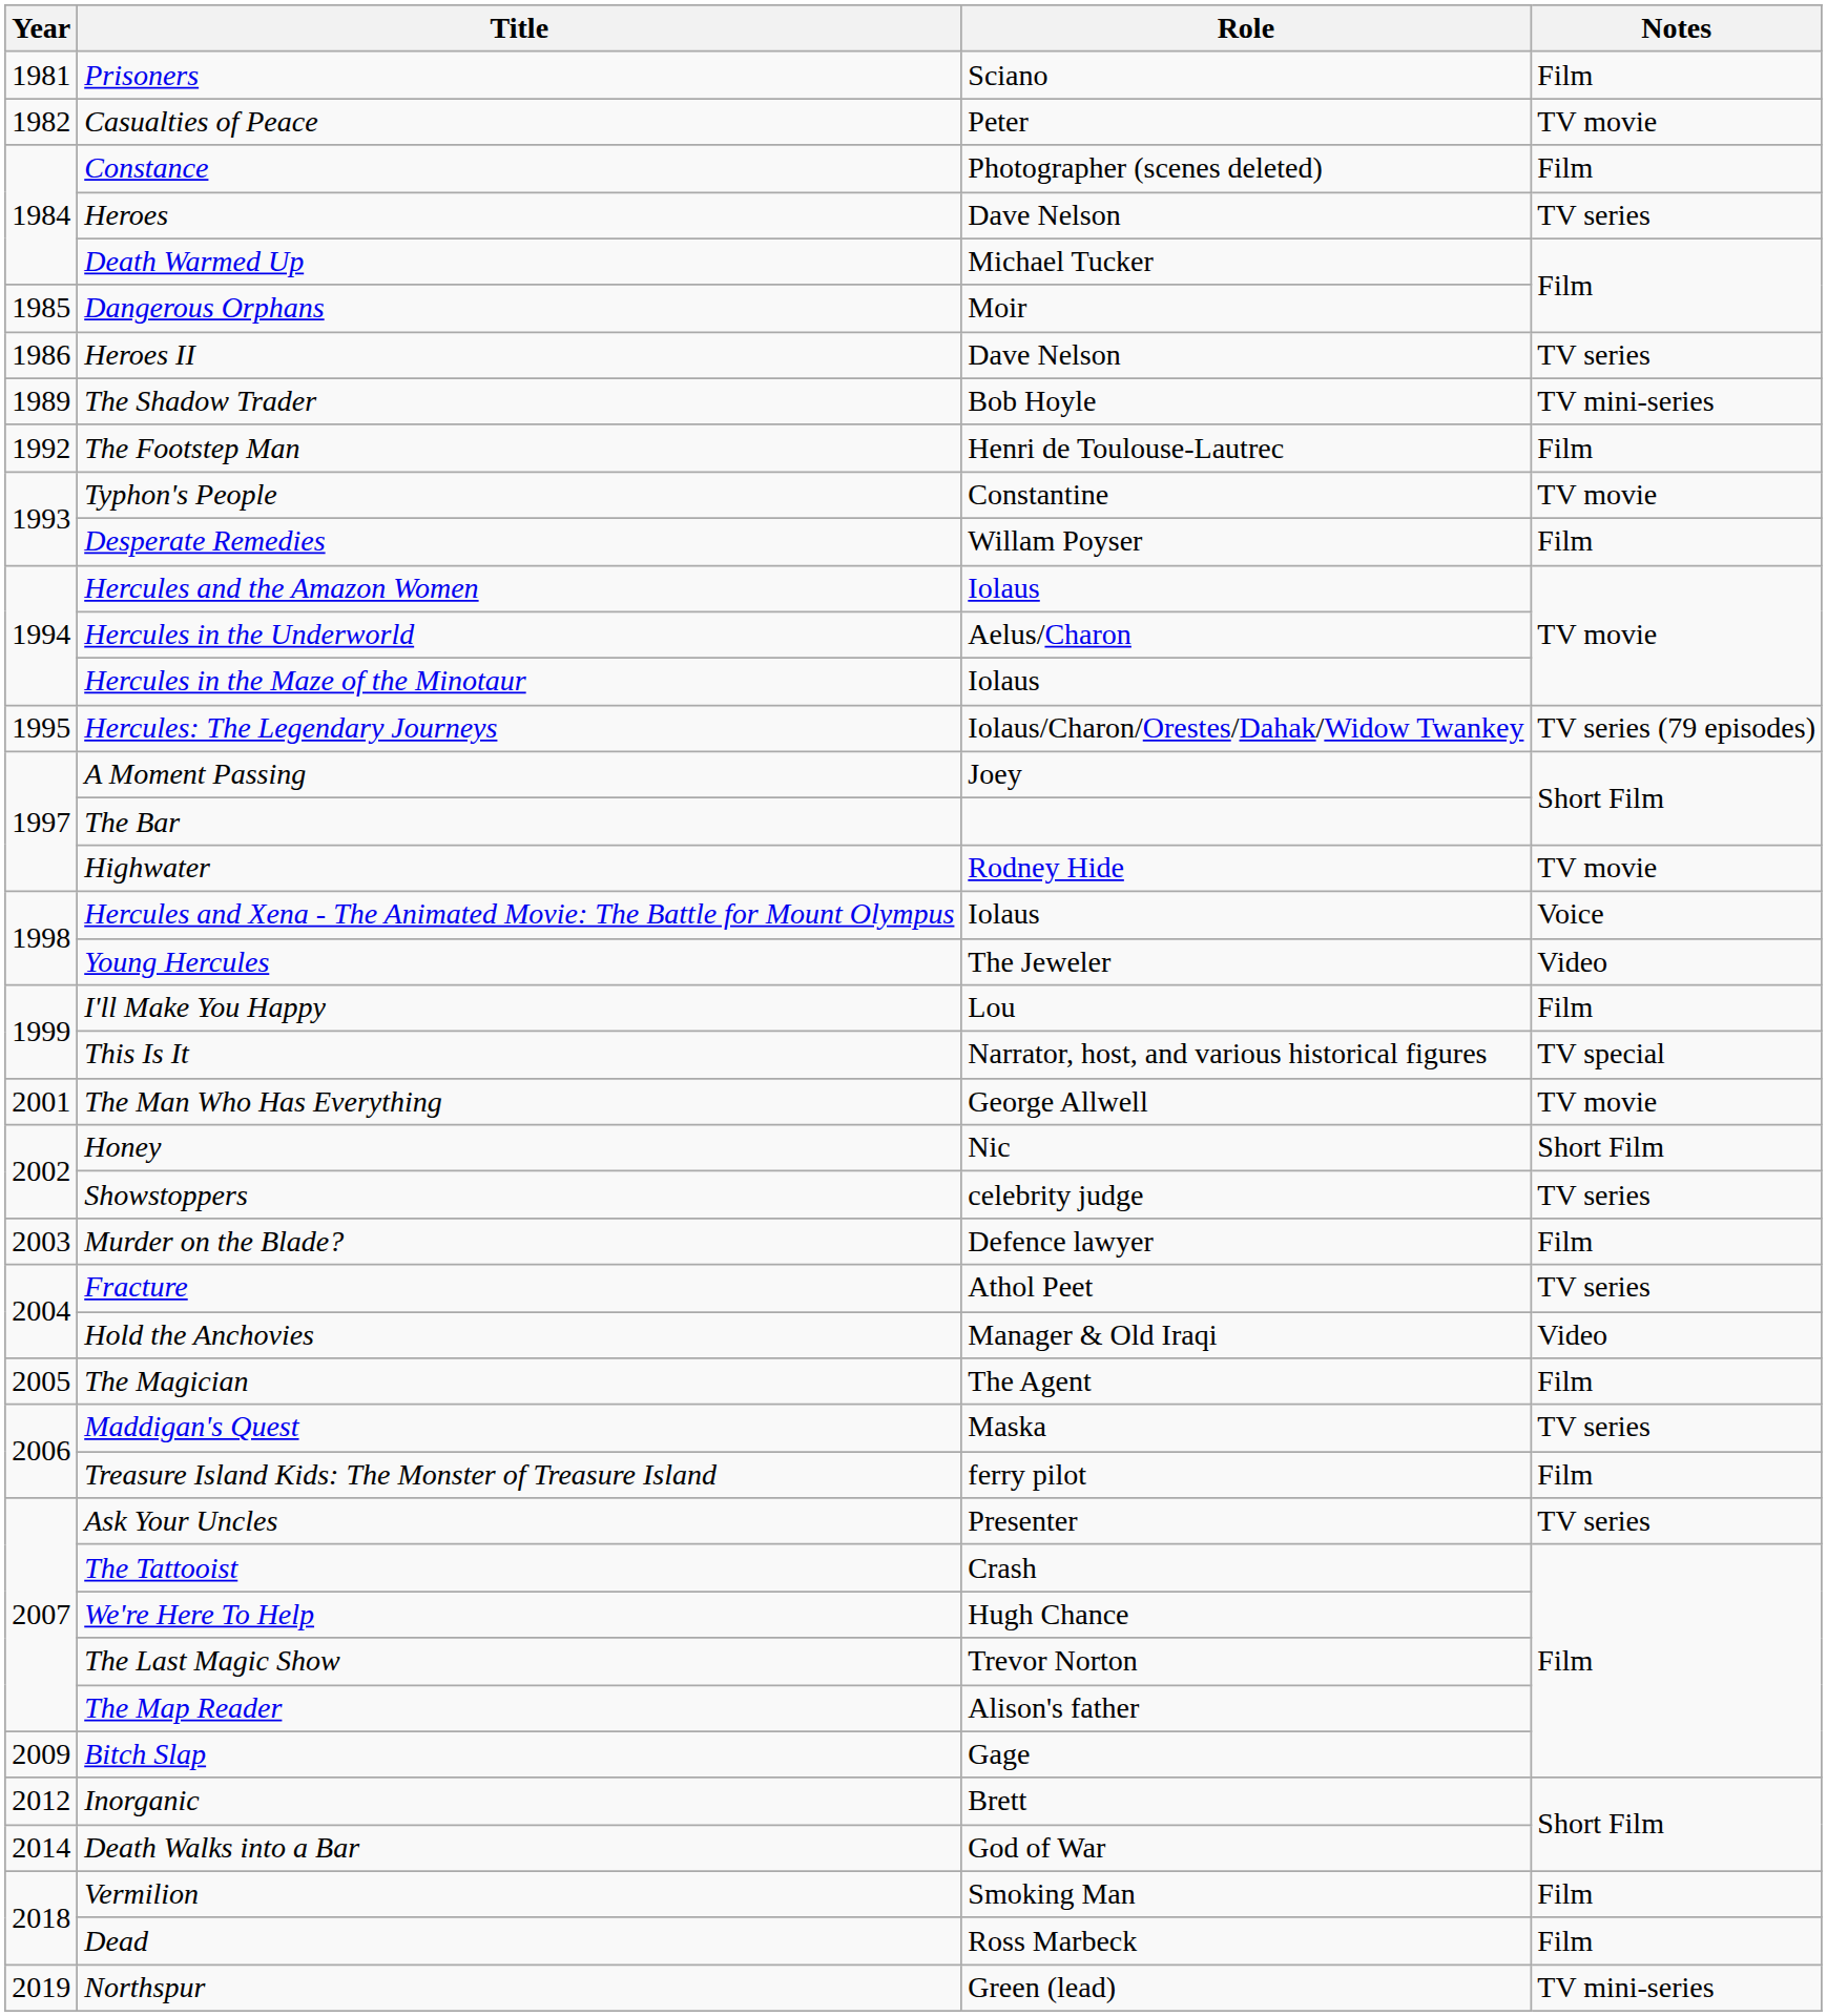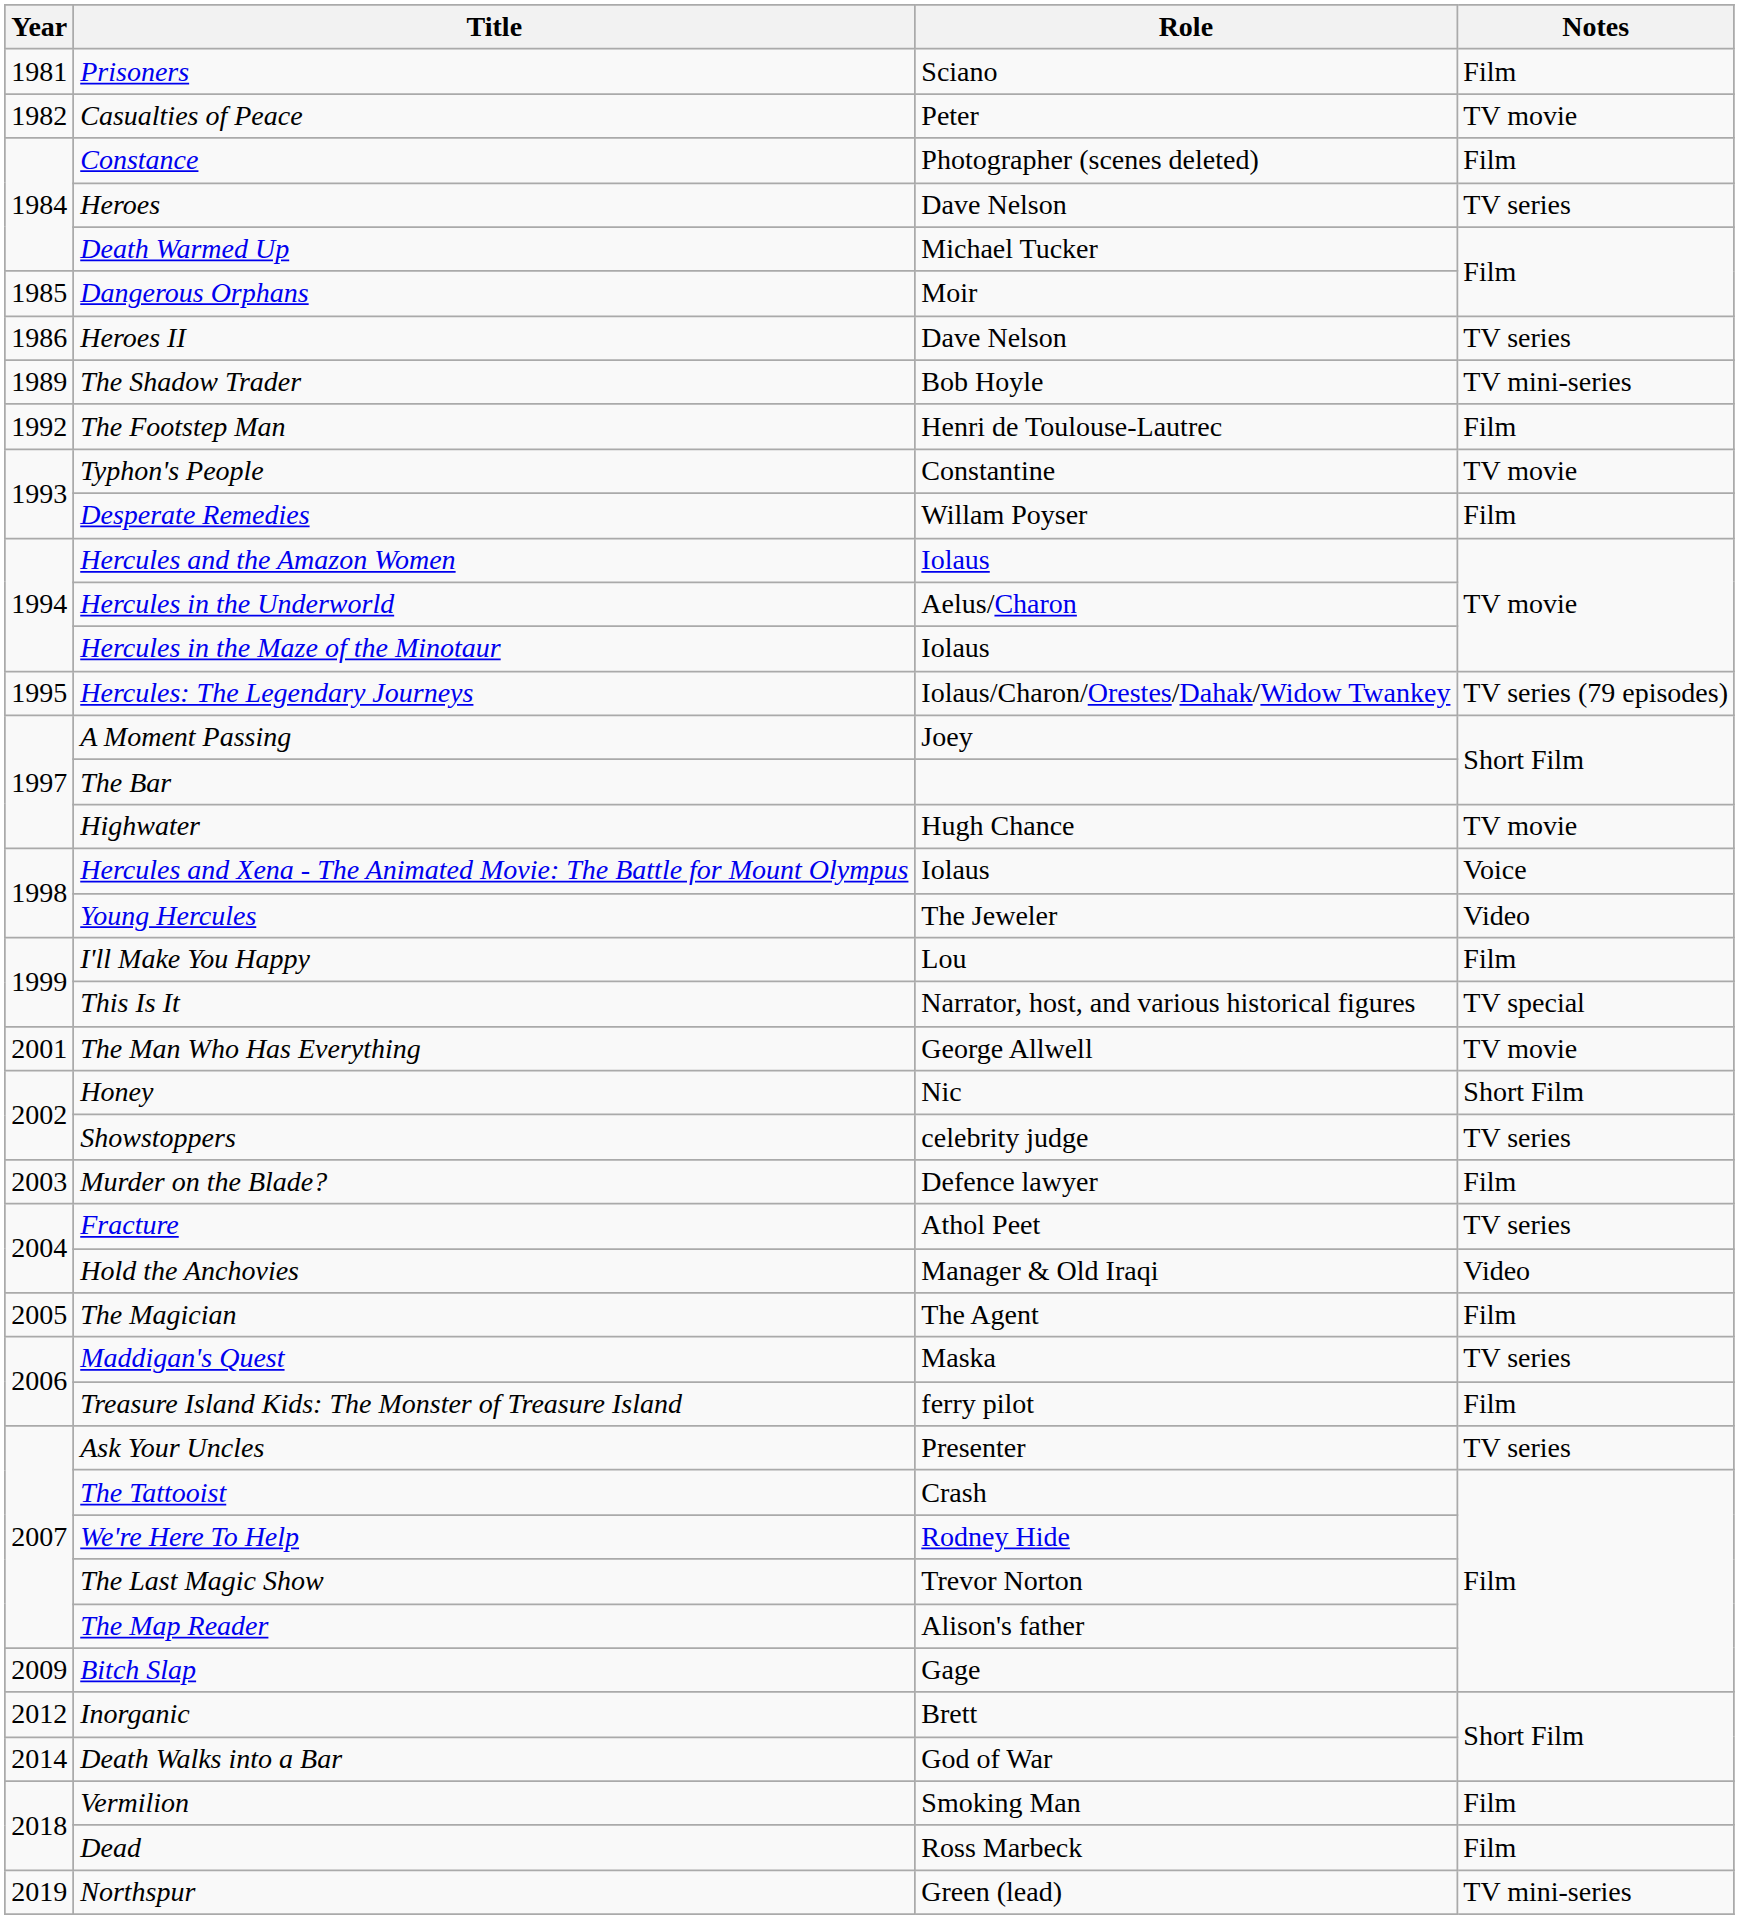Highwater | Role: Rodney Hide -> Hugh Chance
We're Here To Help | Role: Hugh Chance -> Rodney Hide
